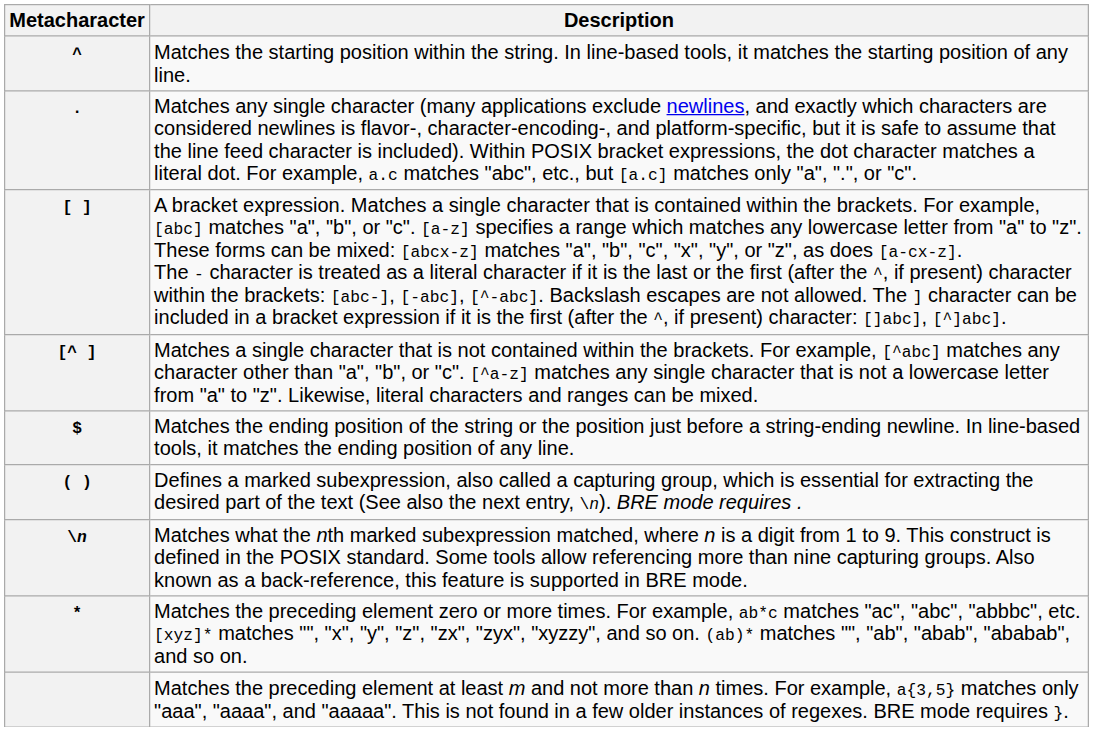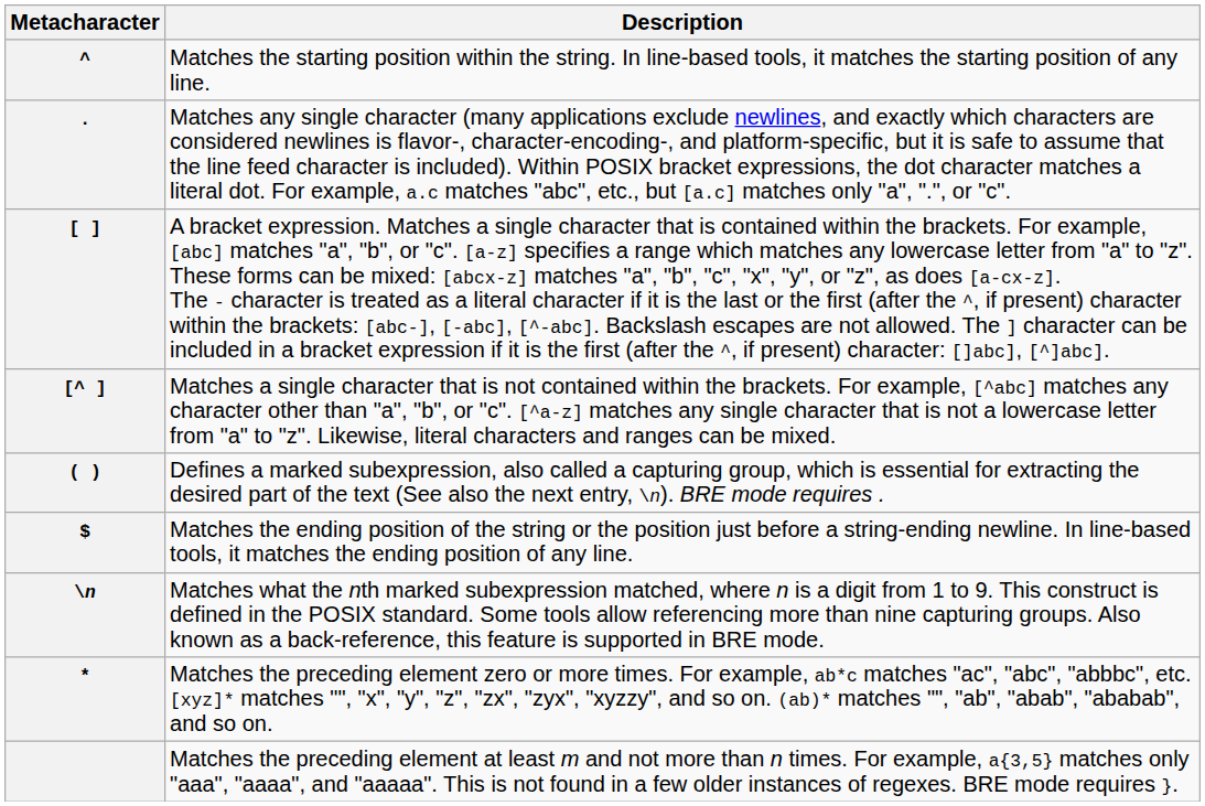rows swapped: $ <-> ( )
